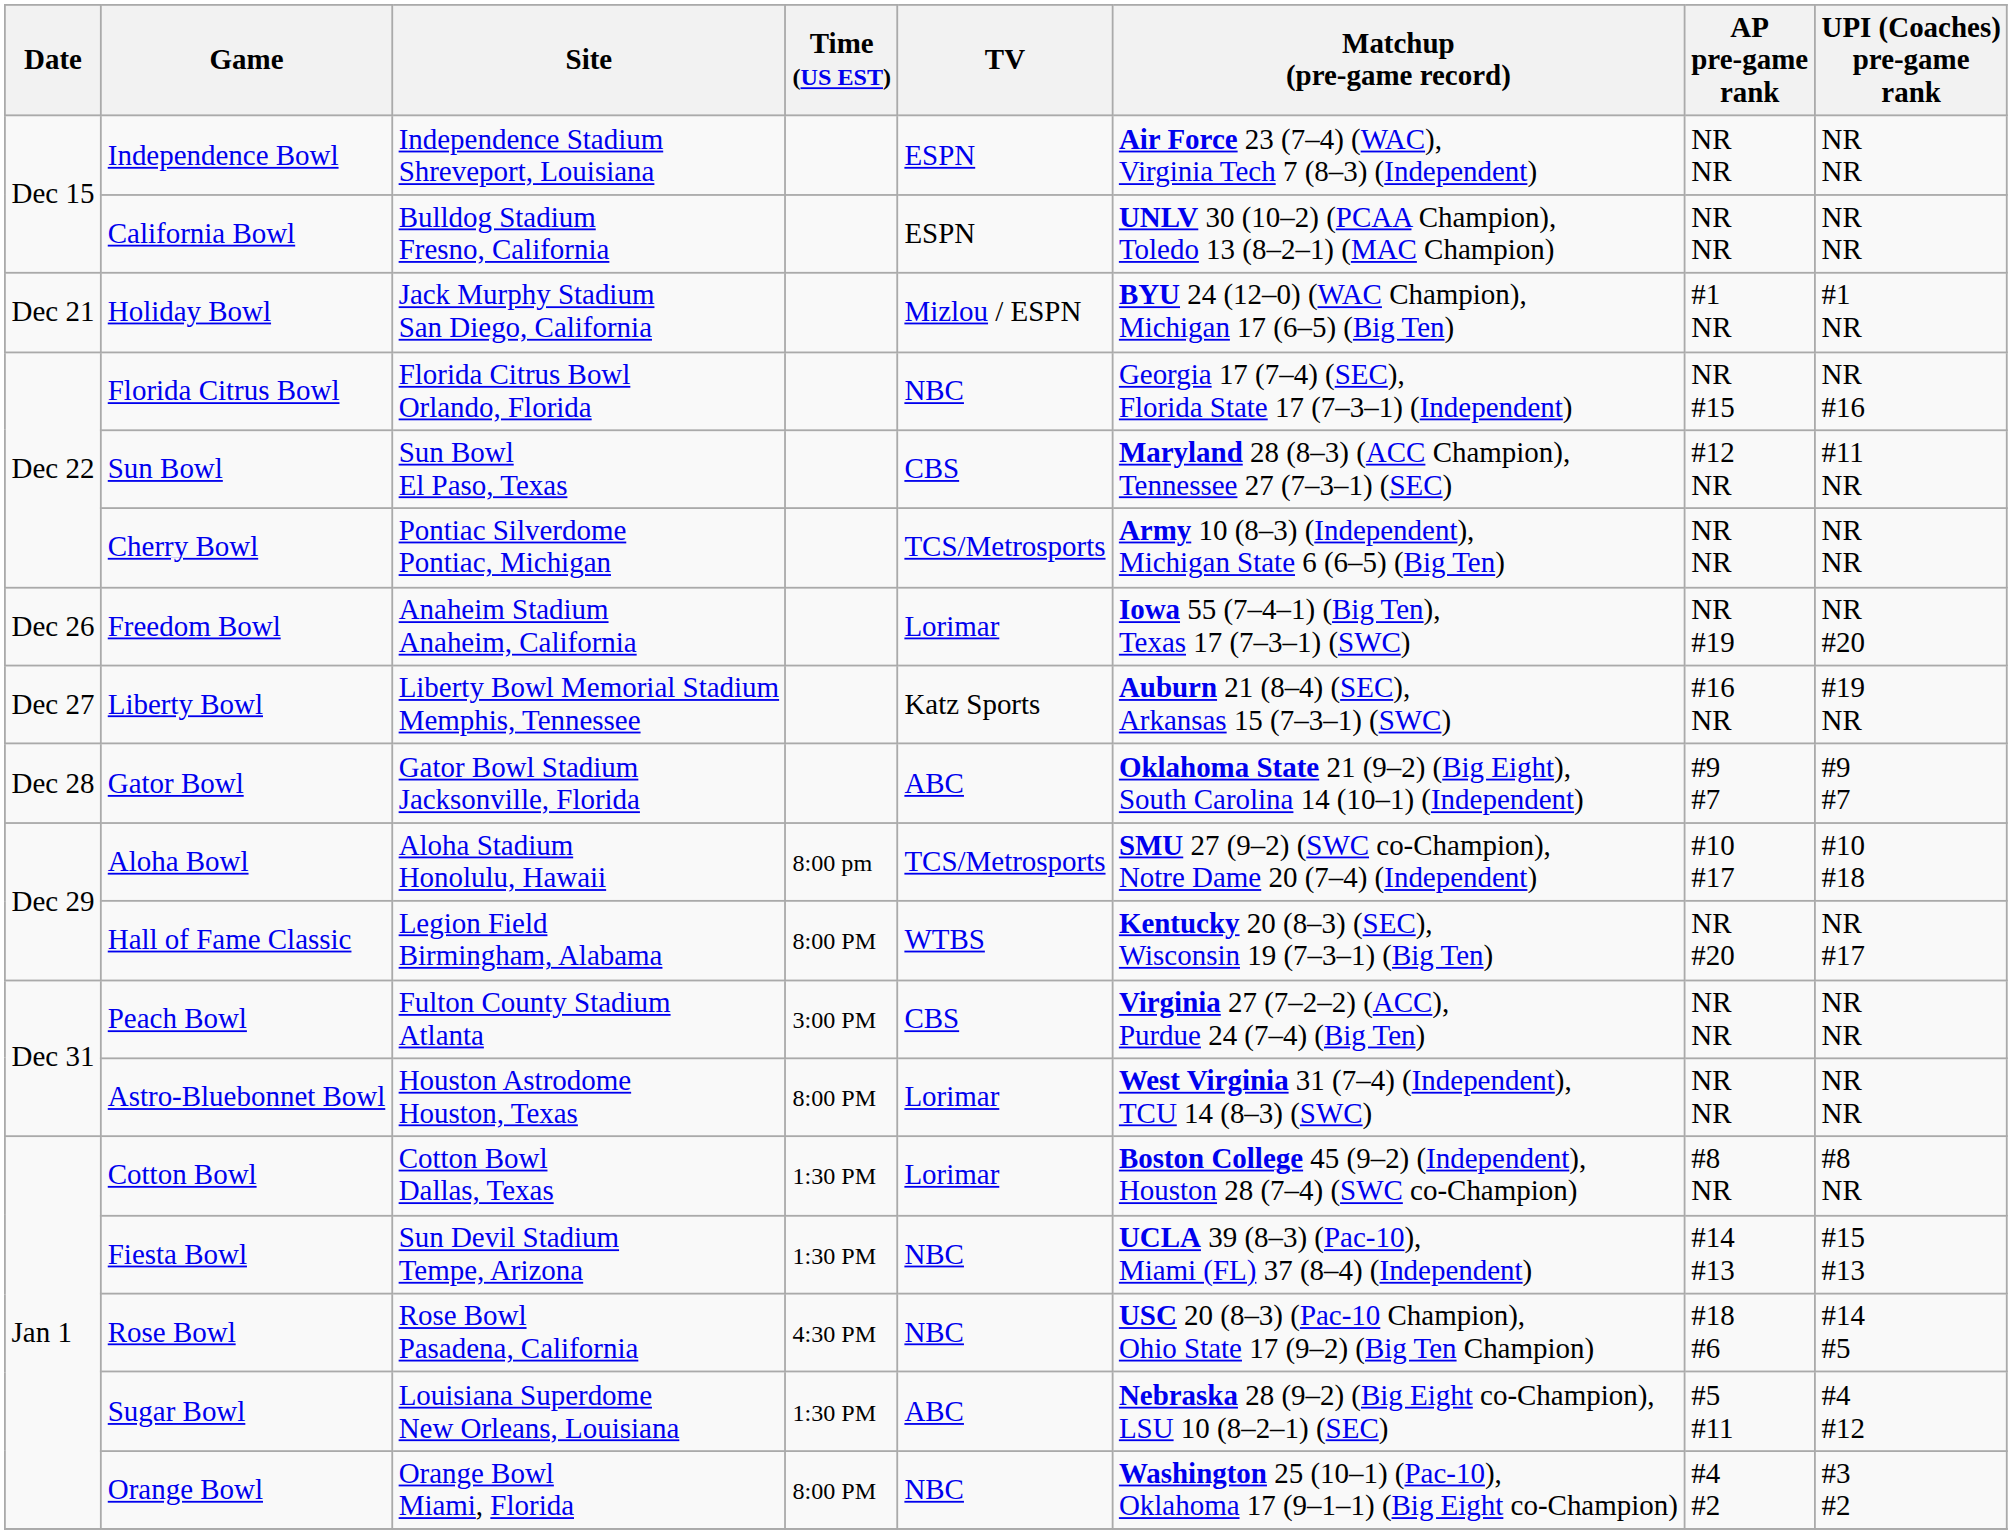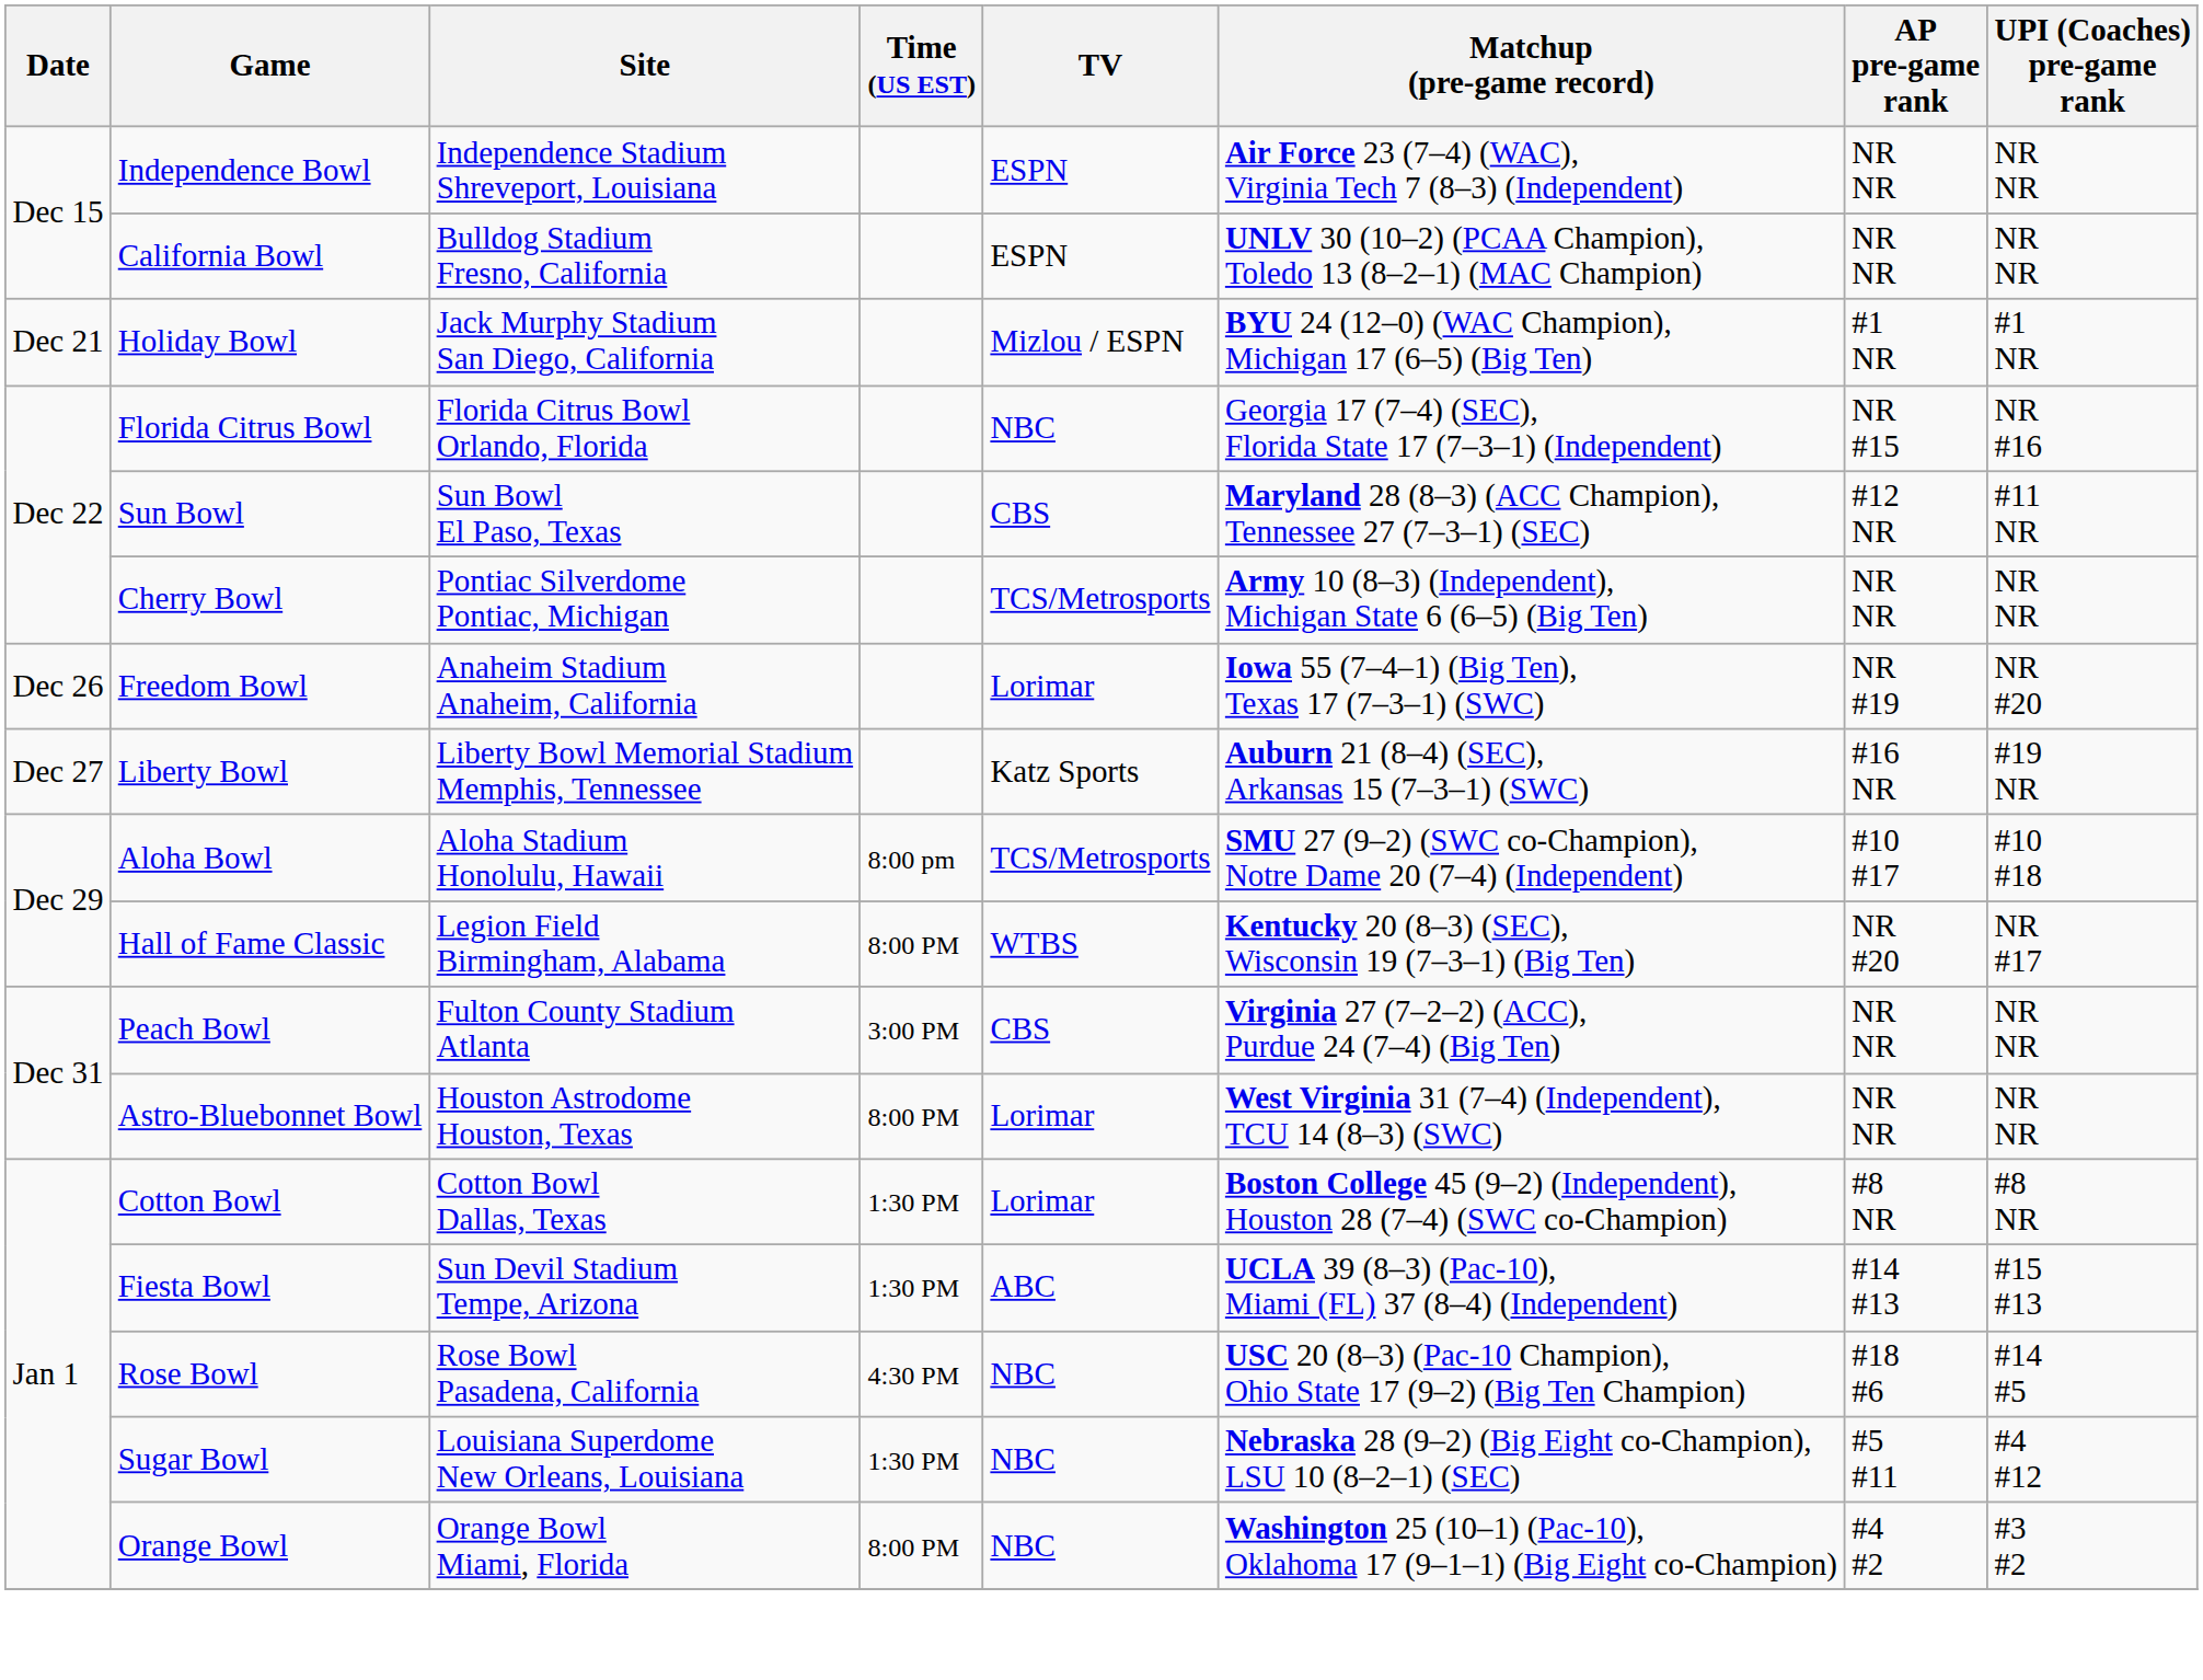- row: Dec 28 | Gator Bowl | Gator Bowl Stadium Jacksonville, Florida | ABC | Oklahoma State 21 (9–2) (Big Eight), South Carolina 14 (10–1) (Independent) | #9 #7 | #9 #7
Fiesta Bowl | TV: NBC -> ABC
Sugar Bowl | TV: ABC -> NBC
